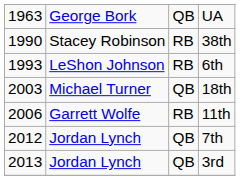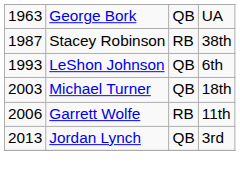38th | column 1: 1990 -> 1987
6th | column 3: RB -> QB
- row: 2012 | Jordan Lynch | QB | 7th
